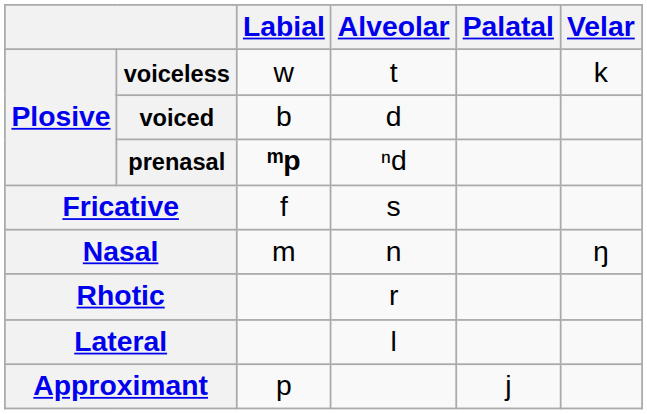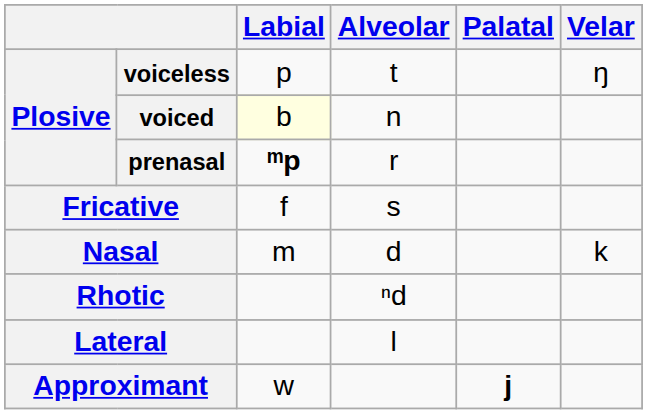voiceless | Labial: w -> p
voiceless | Velar: k -> ŋ
voiced | Labial: no background -> lightyellow background
voiced | Alveolar: d -> n
prenasal | Alveolar: ⁿd -> r
Nasal | Alveolar: n -> d
Nasal | Velar: ŋ -> k
Rhotic | Alveolar: r -> ⁿd
Approximant | Labial: p -> w
Approximant | Palatal: normal -> bold
